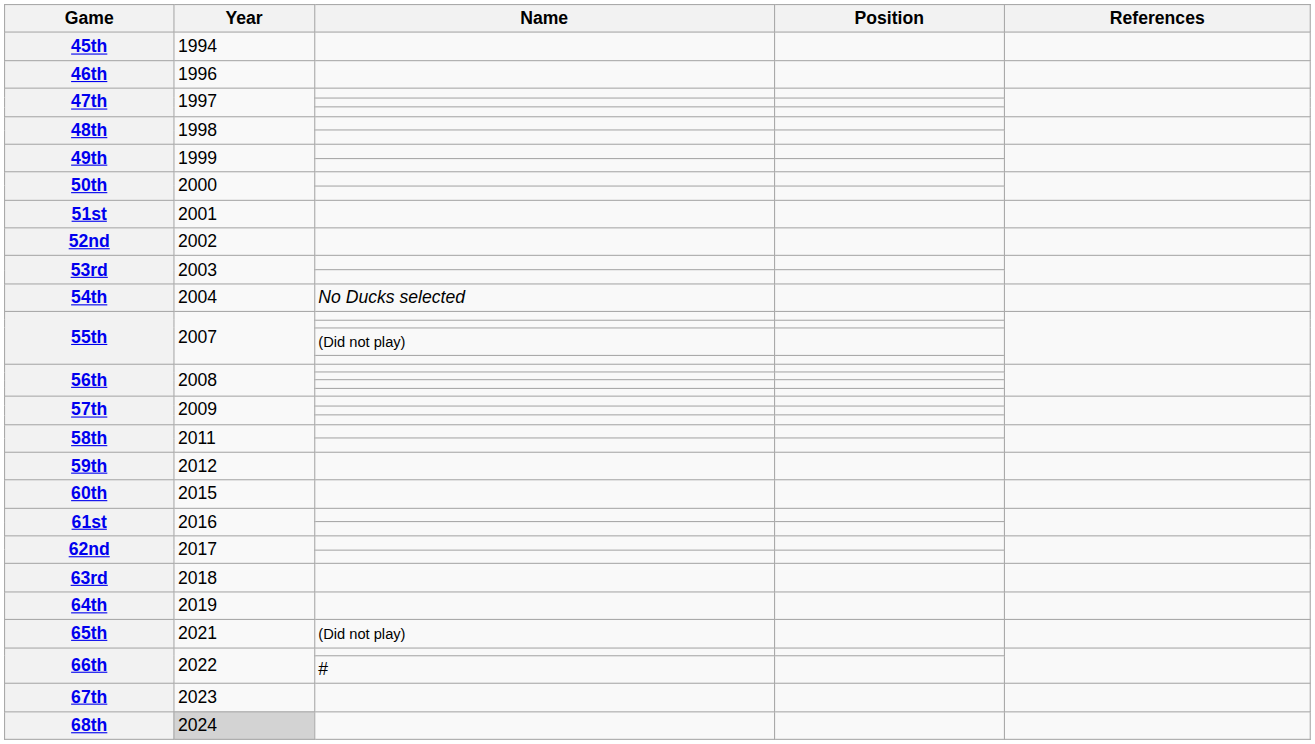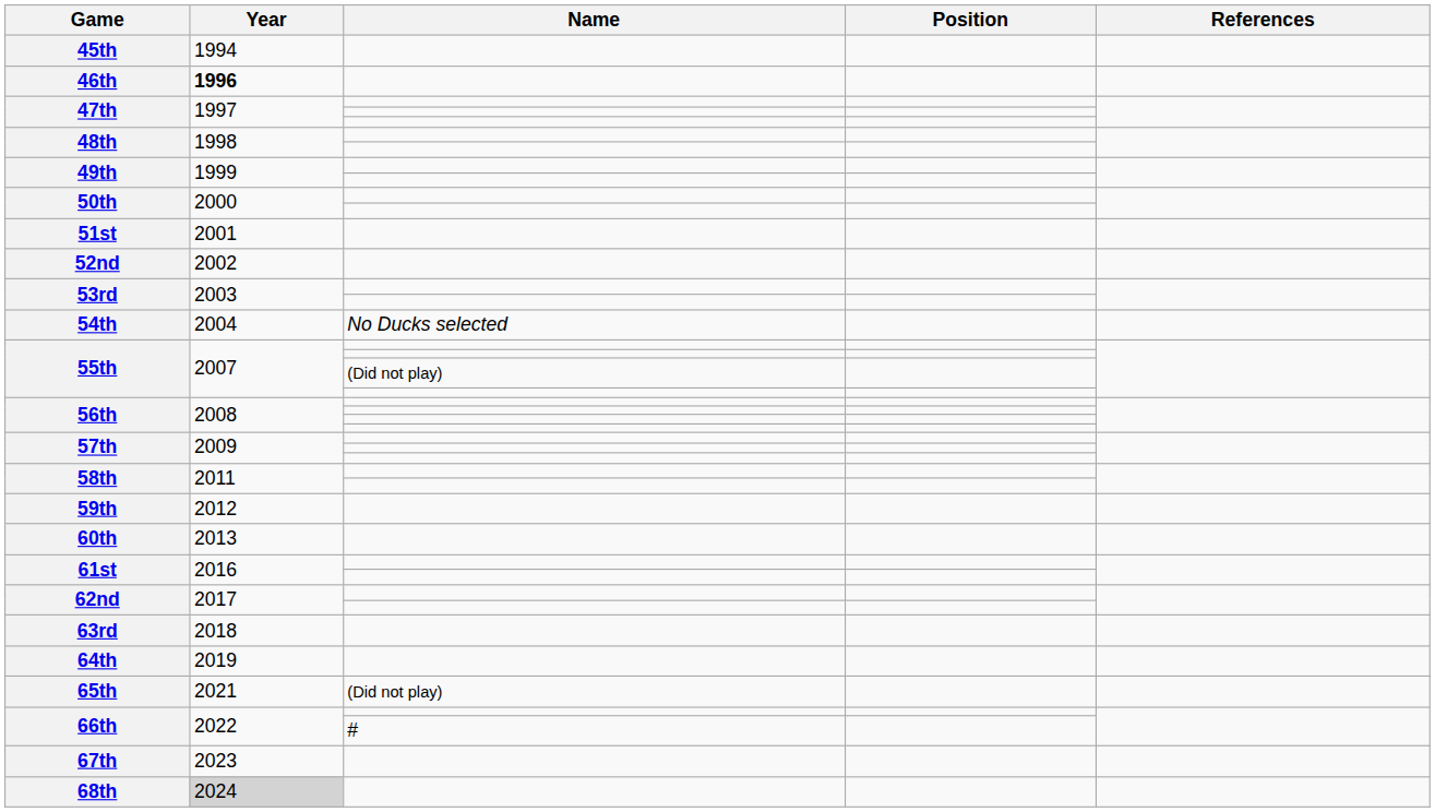46th | Year: normal -> bold
60th | Year: 2015 -> 2013
